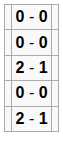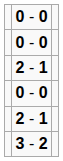+ row: 3 - 2
